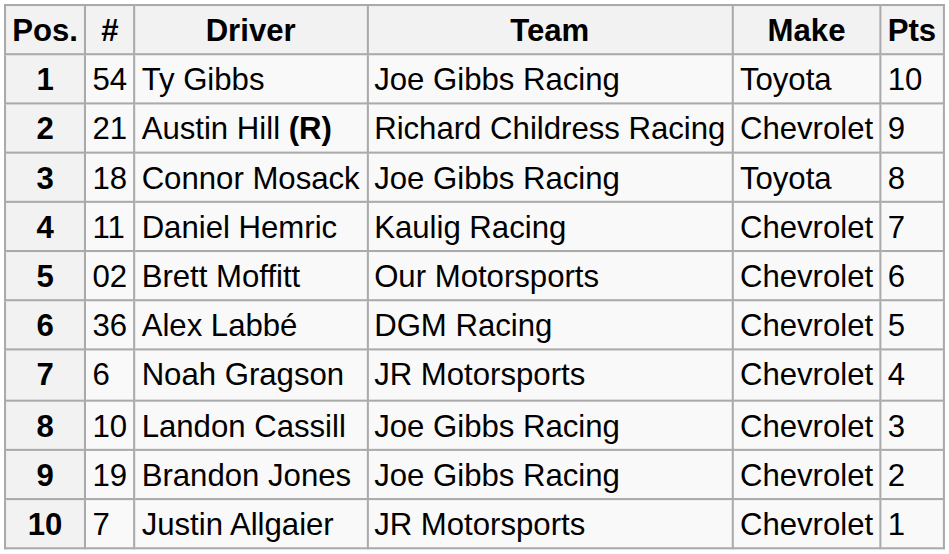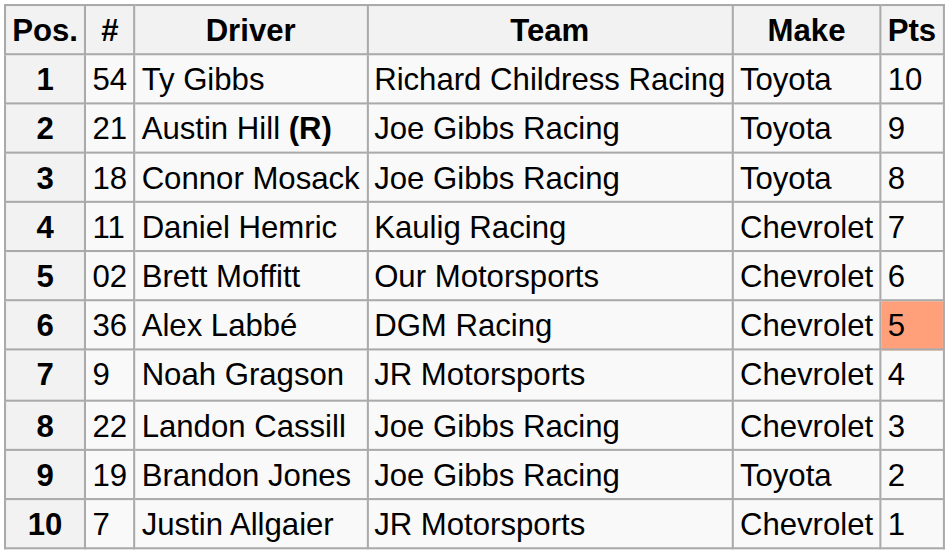Ty Gibbs | Team: Joe Gibbs Racing -> Richard Childress Racing
Austin Hill (R) | Team: Richard Childress Racing -> Joe Gibbs Racing
Austin Hill (R) | Make: Chevrolet -> Toyota
Alex Labbé | Pts: no background -> lightsalmon background
Noah Gragson | #: 6 -> 9
Landon Cassill | #: 10 -> 22
Brandon Jones | Make: Chevrolet -> Toyota
